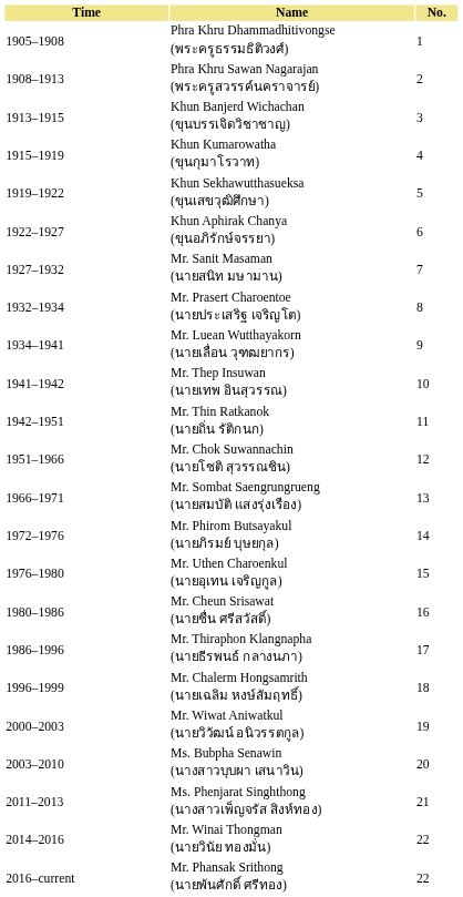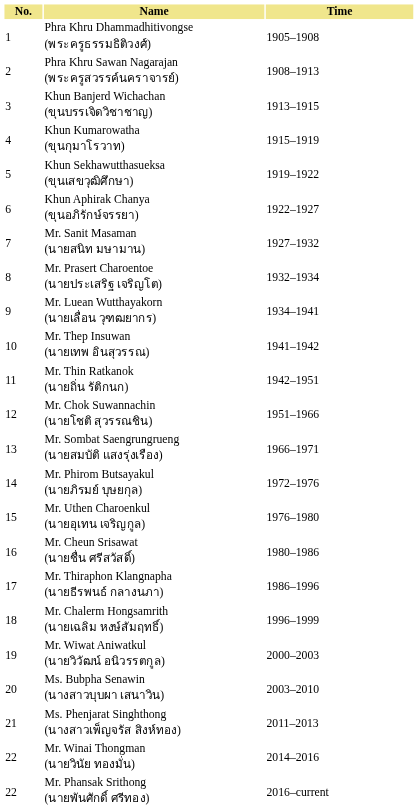columns swapped: No. <-> Time
